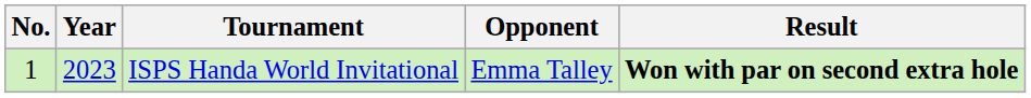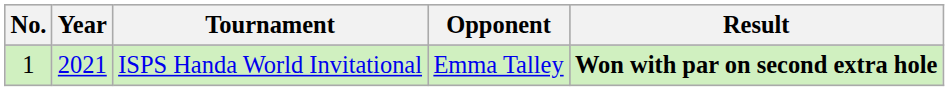ISPS Handa World Invitational | Year: 2023 -> 2021
